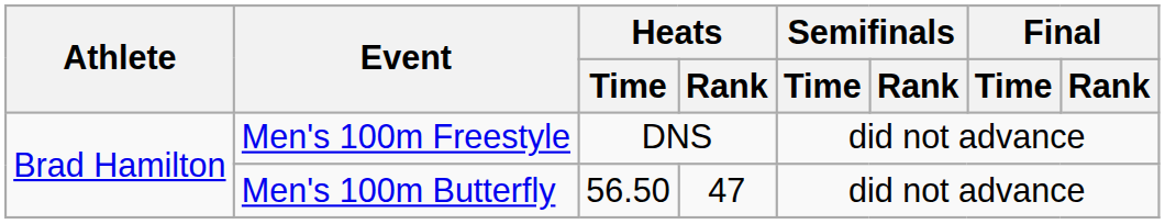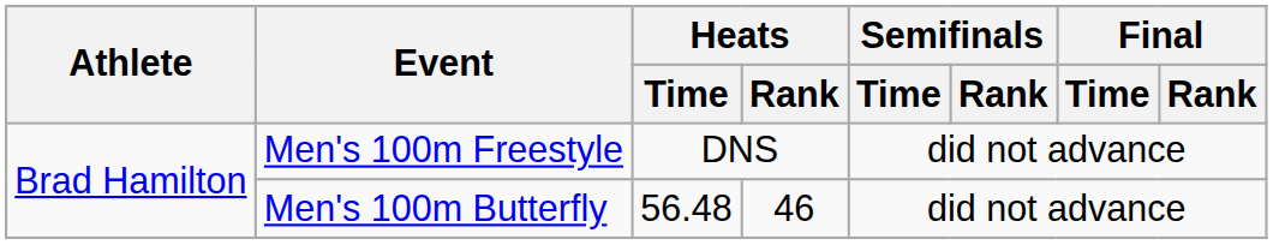Men's 100m Butterfly | Heats / Time: 56.50 -> 56.48
Men's 100m Butterfly | Heats / Rank: 47 -> 46
